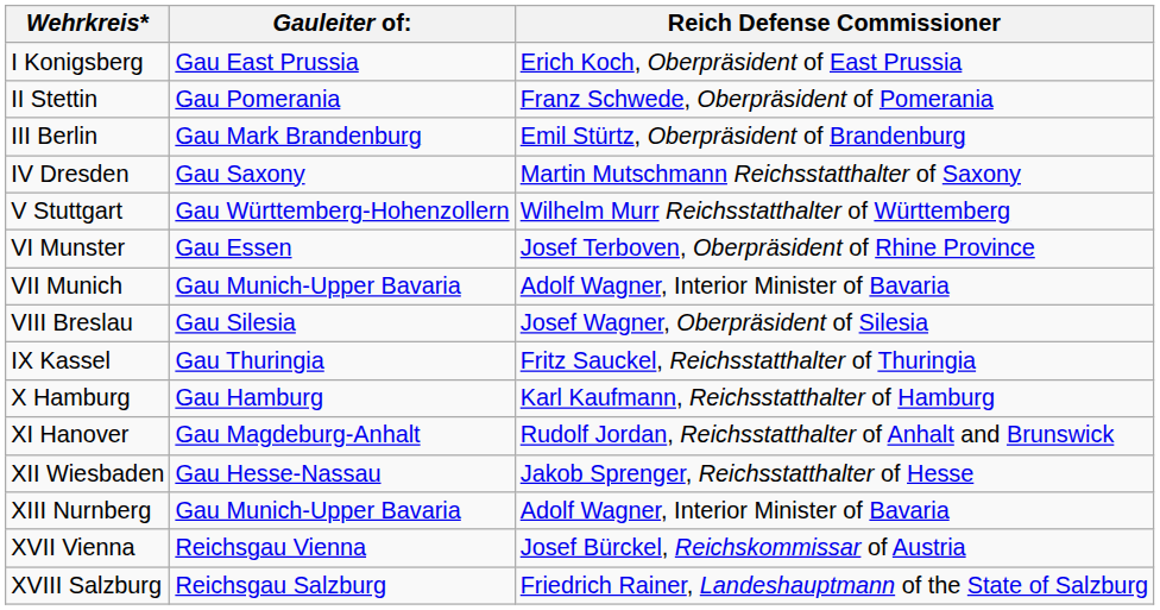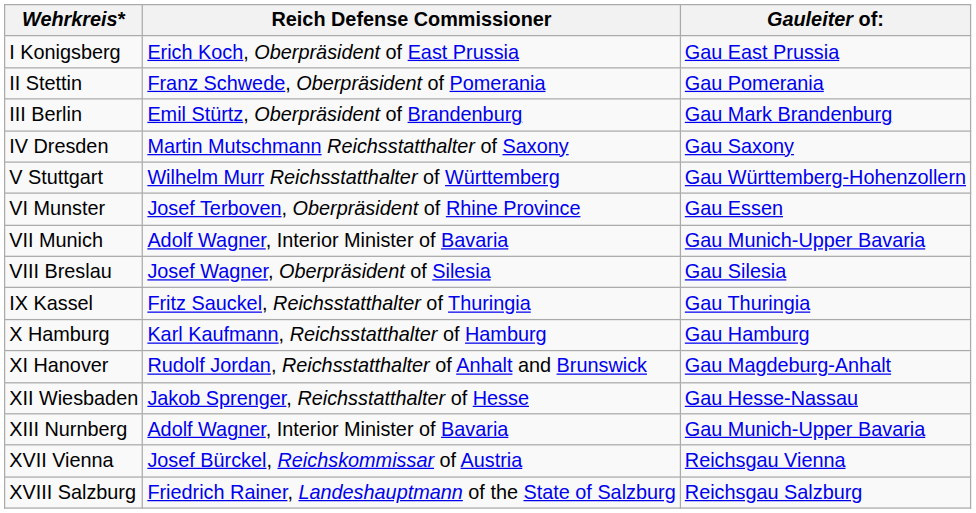columns swapped: Reich Defense Commissioner <-> Gauleiter of:
